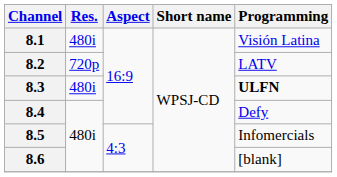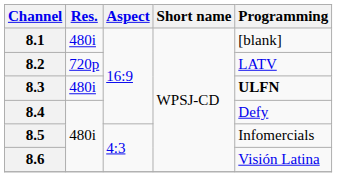8.1 | Programming: Visión Latina -> [blank]
8.6 | Programming: [blank] -> Visión Latina
